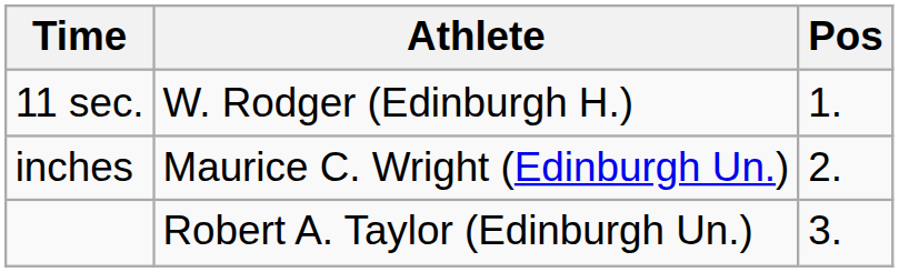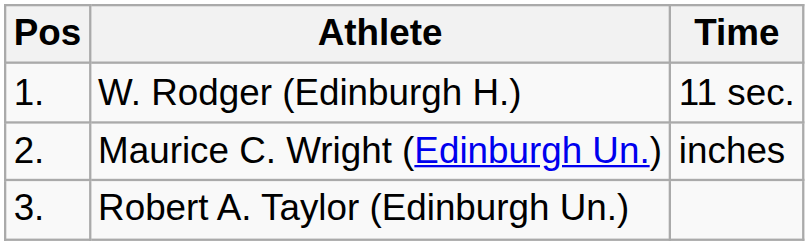columns swapped: Pos <-> Time
